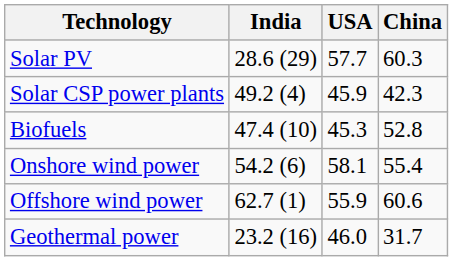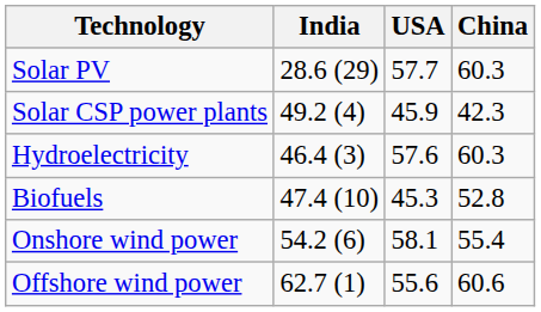+ row: Hydroelectricity | 46.4 (3) | 57.6 | 60.3
Offshore wind power | USA: 55.9 -> 55.6
- row: Geothermal power | 23.2 (16) | 46.0 | 31.7
